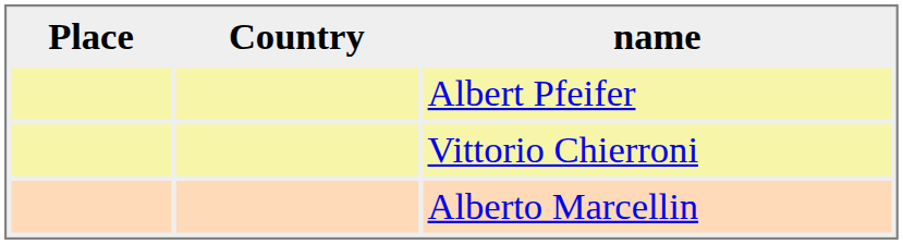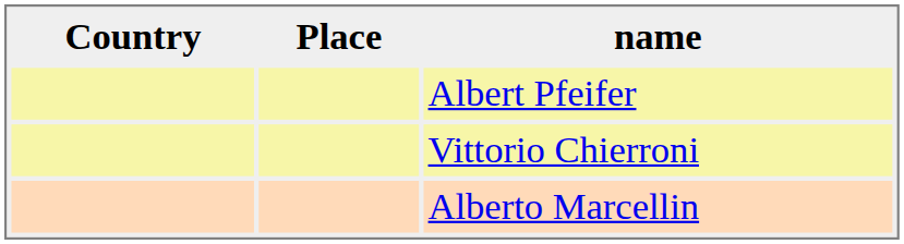columns swapped: Place <-> Country
